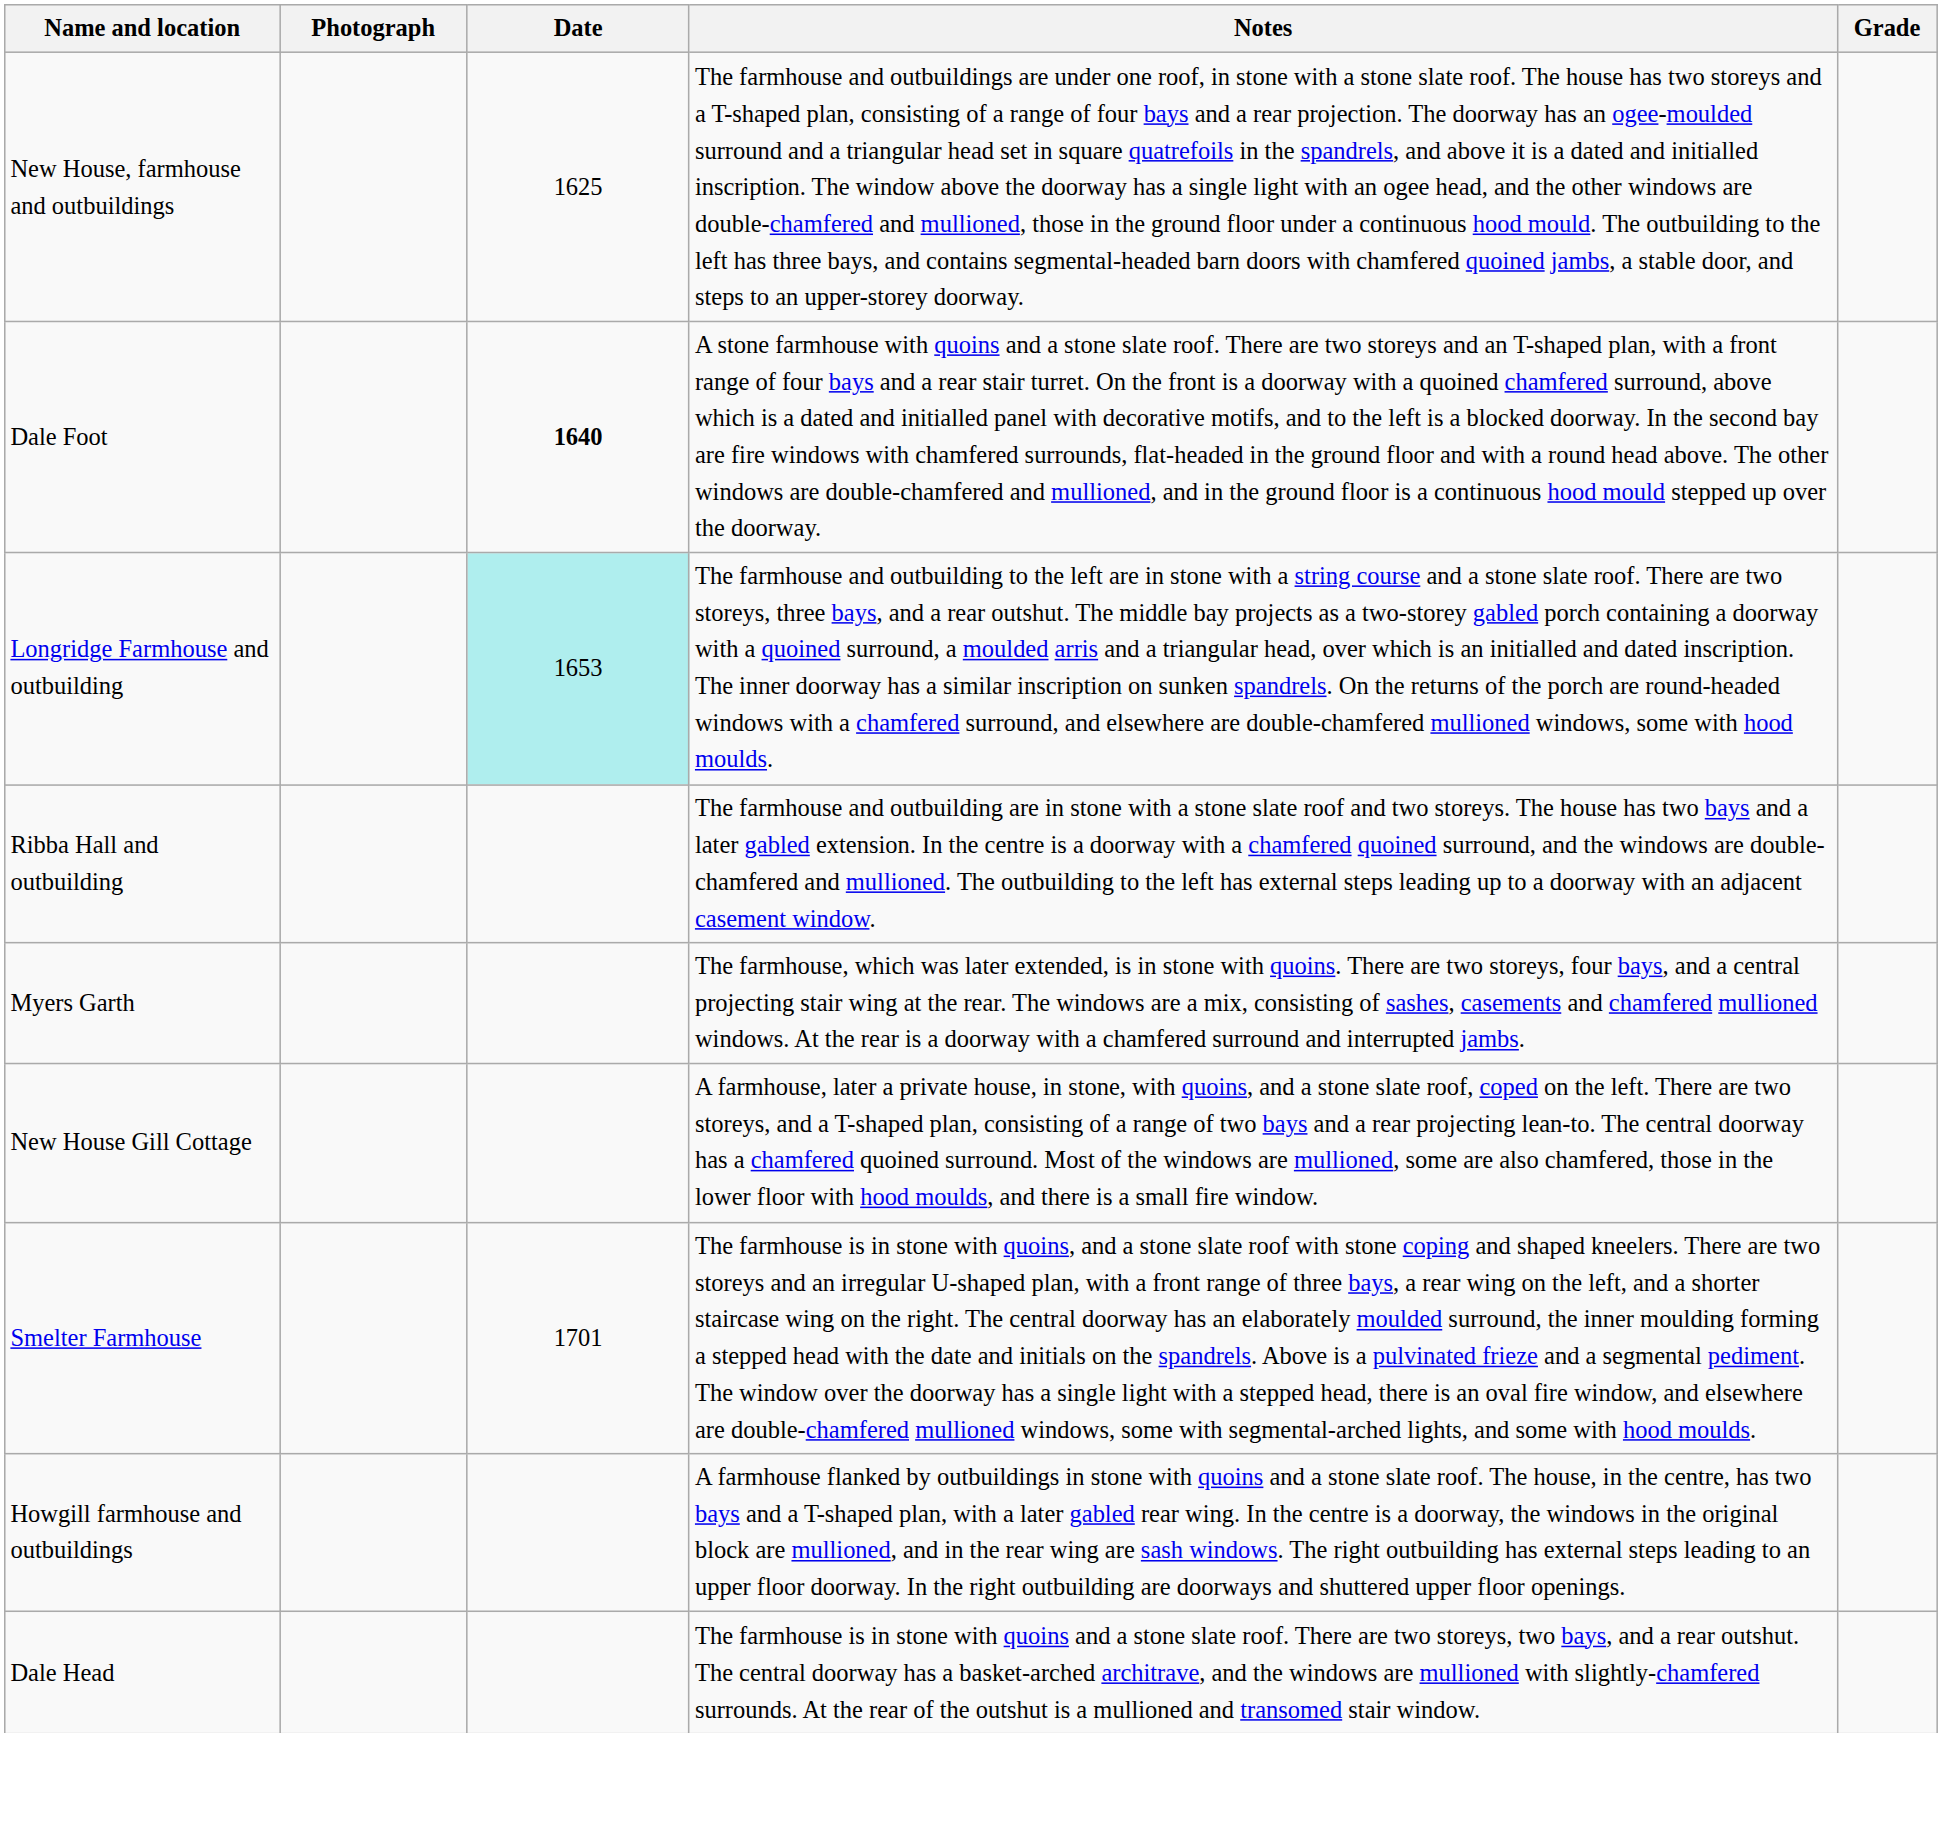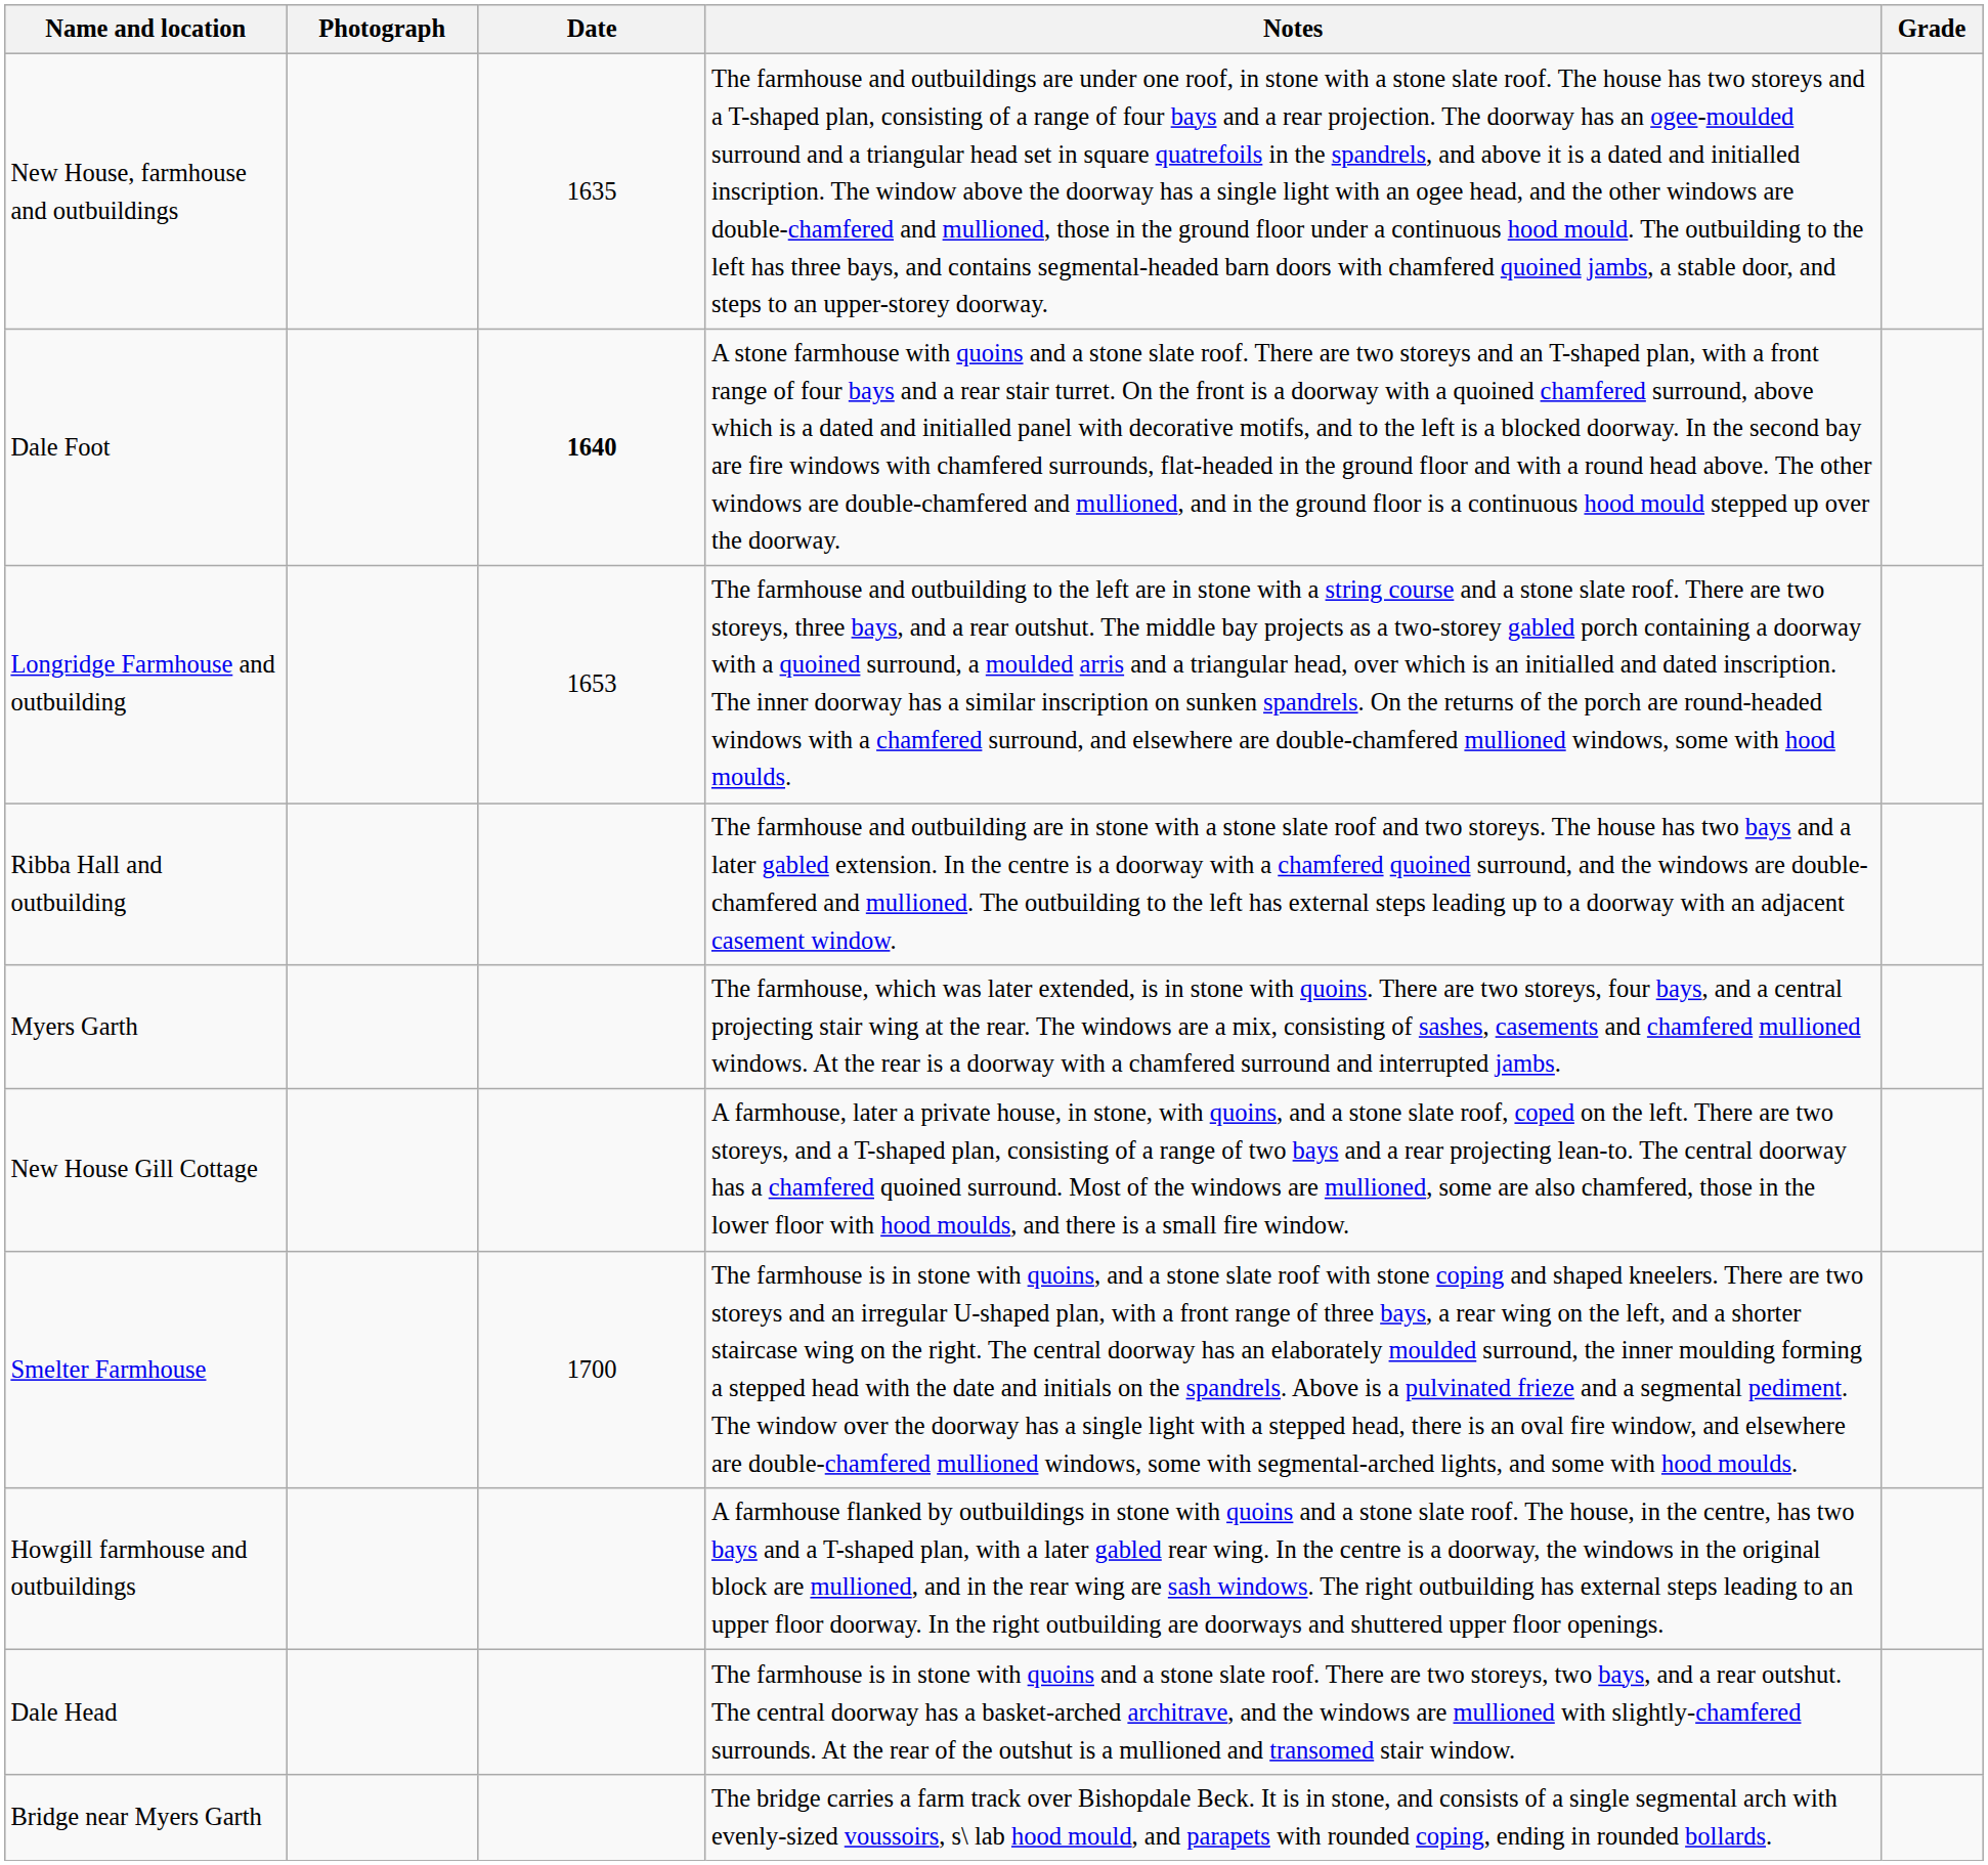New House, farmhouse and outbuildings | Date: 1625 -> 1635
Longridge Farmhouse and outbuilding | Date: paleturquoise background -> no background
Smelter Farmhouse | Date: 1701 -> 1700
+ row: Bridge near Myers Garth | The bridge carries a farm track over Bishopdale Beck. It is in stone, and consists of a single segmental arch with evenly-sized voussoirs, s\ lab hood mould, and parapets with rounded coping, ending in rounded bollards.
